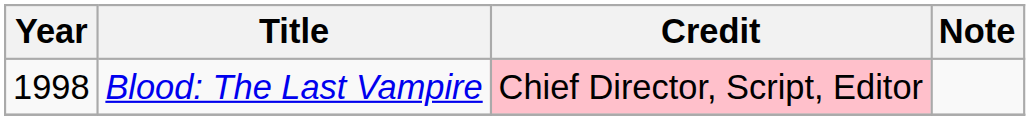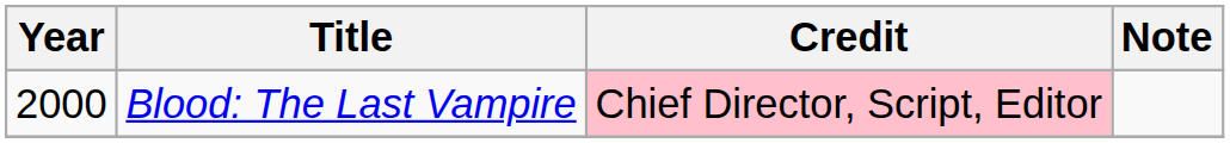Blood: The Last Vampire | Year: 1998 -> 2000
